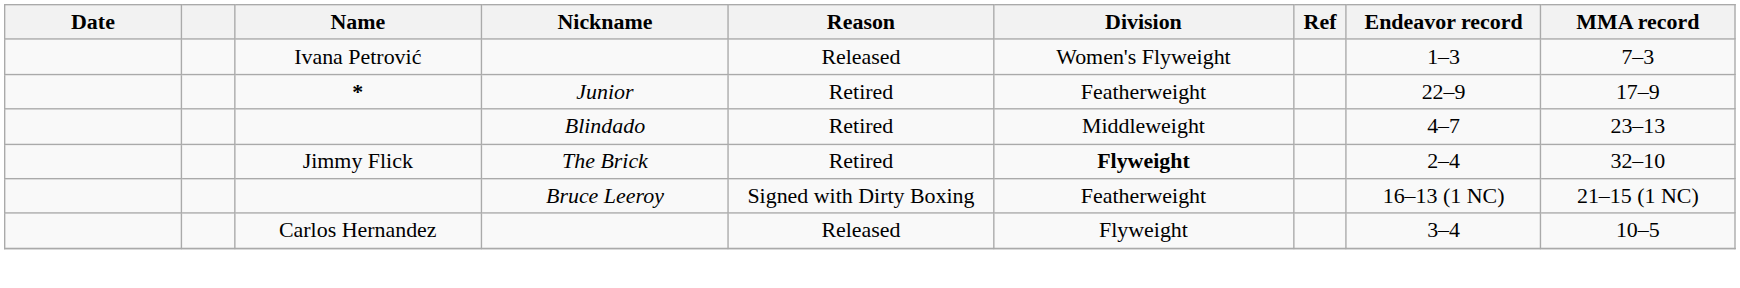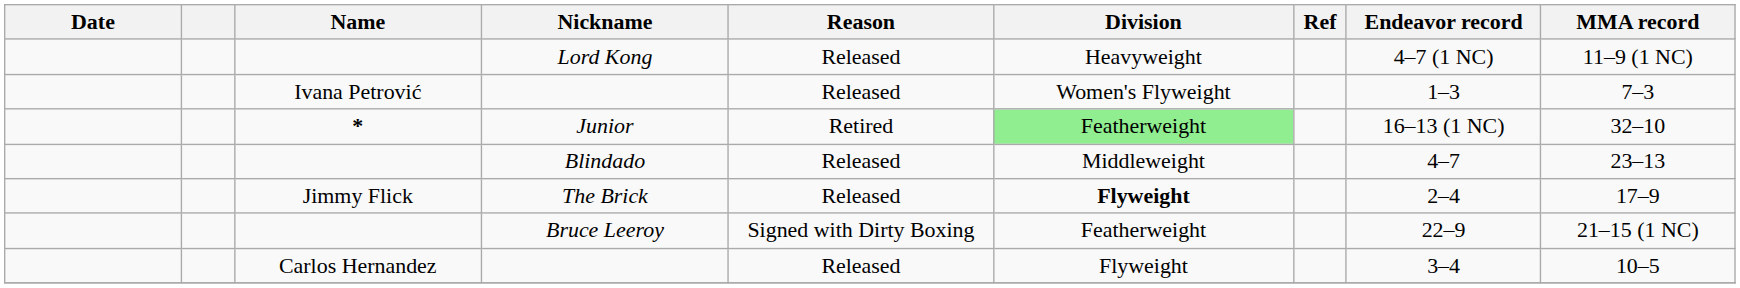+ row: Lord Kong | Released | Heavyweight | 4–7 (1 NC) | 11–9 (1 NC)
Junior | Division: no background -> lightgreen background
Junior | Endeavor record: 22–9 -> 16–13 (1 NC)
Junior | MMA record: 17–9 -> 32–10
Blindado | Reason: Retired -> Released
The Brick | Reason: Retired -> Released
The Brick | MMA record: 32–10 -> 17–9
Bruce Leeroy | Endeavor record: 16–13 (1 NC) -> 22–9
